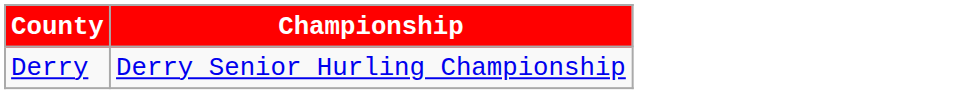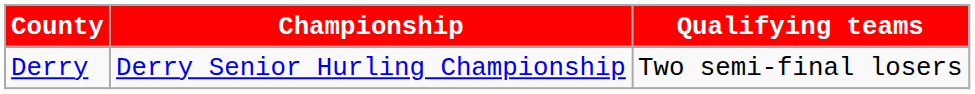+ column: Qualifying teams | Two semi-final losers
